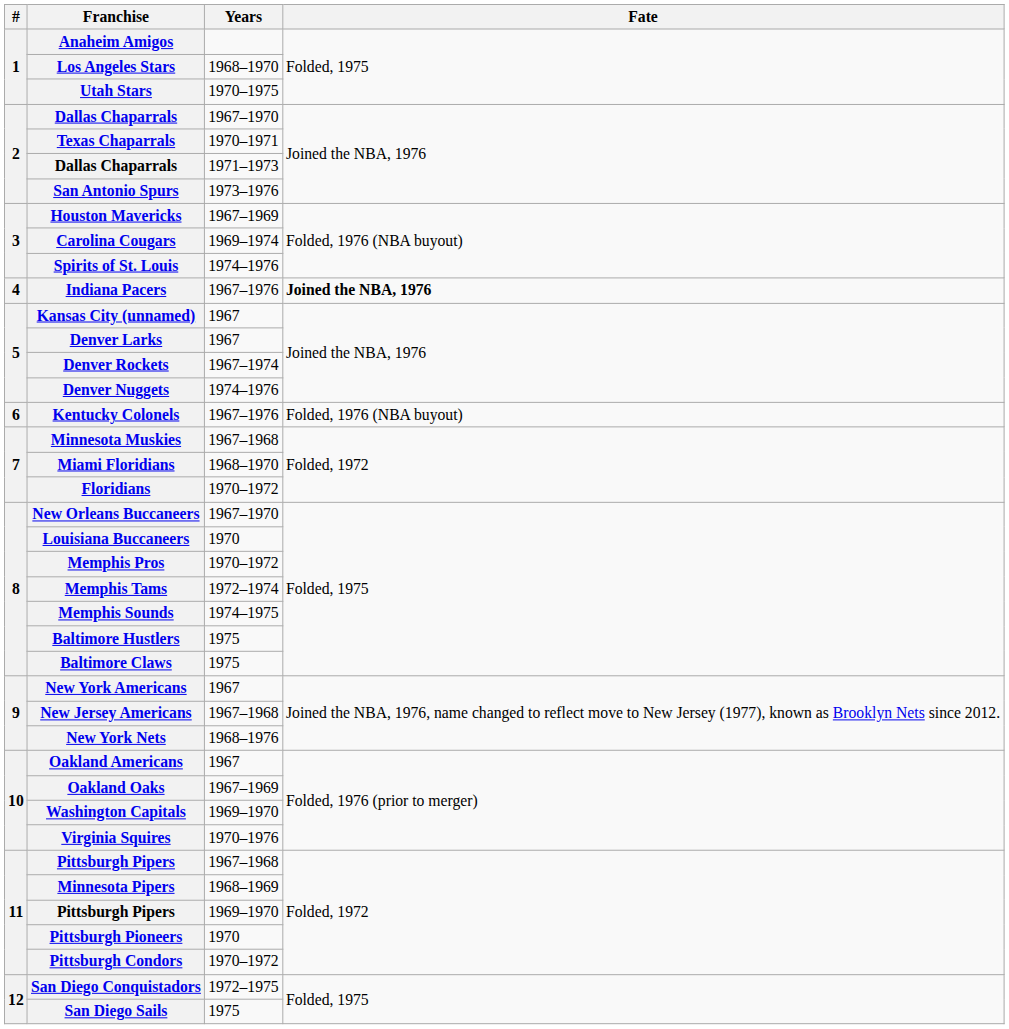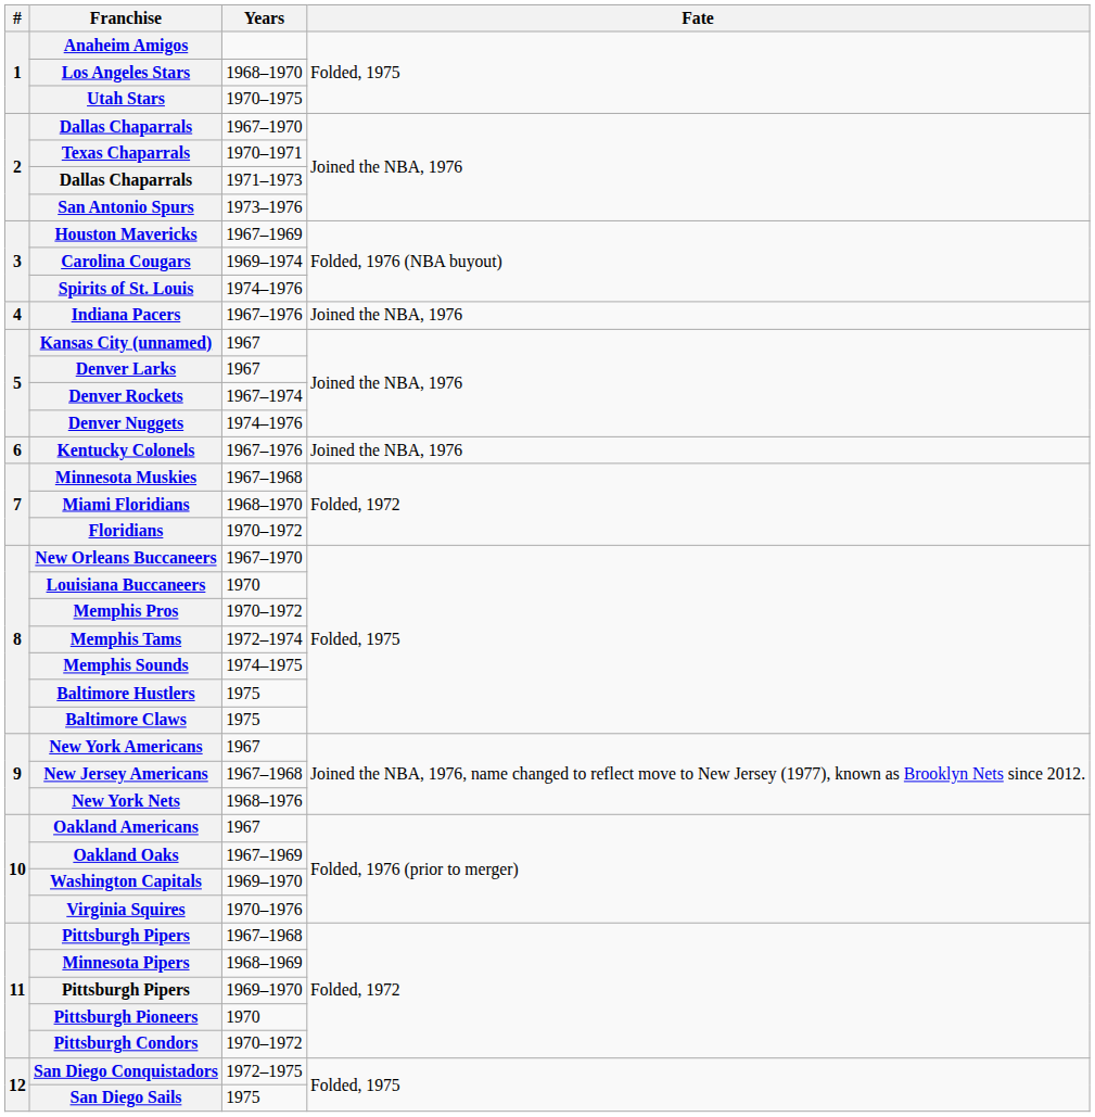Indiana Pacers | Fate: bold -> normal
Kentucky Colonels | Fate: Folded, 1976 (NBA buyout) -> Joined the NBA, 1976
